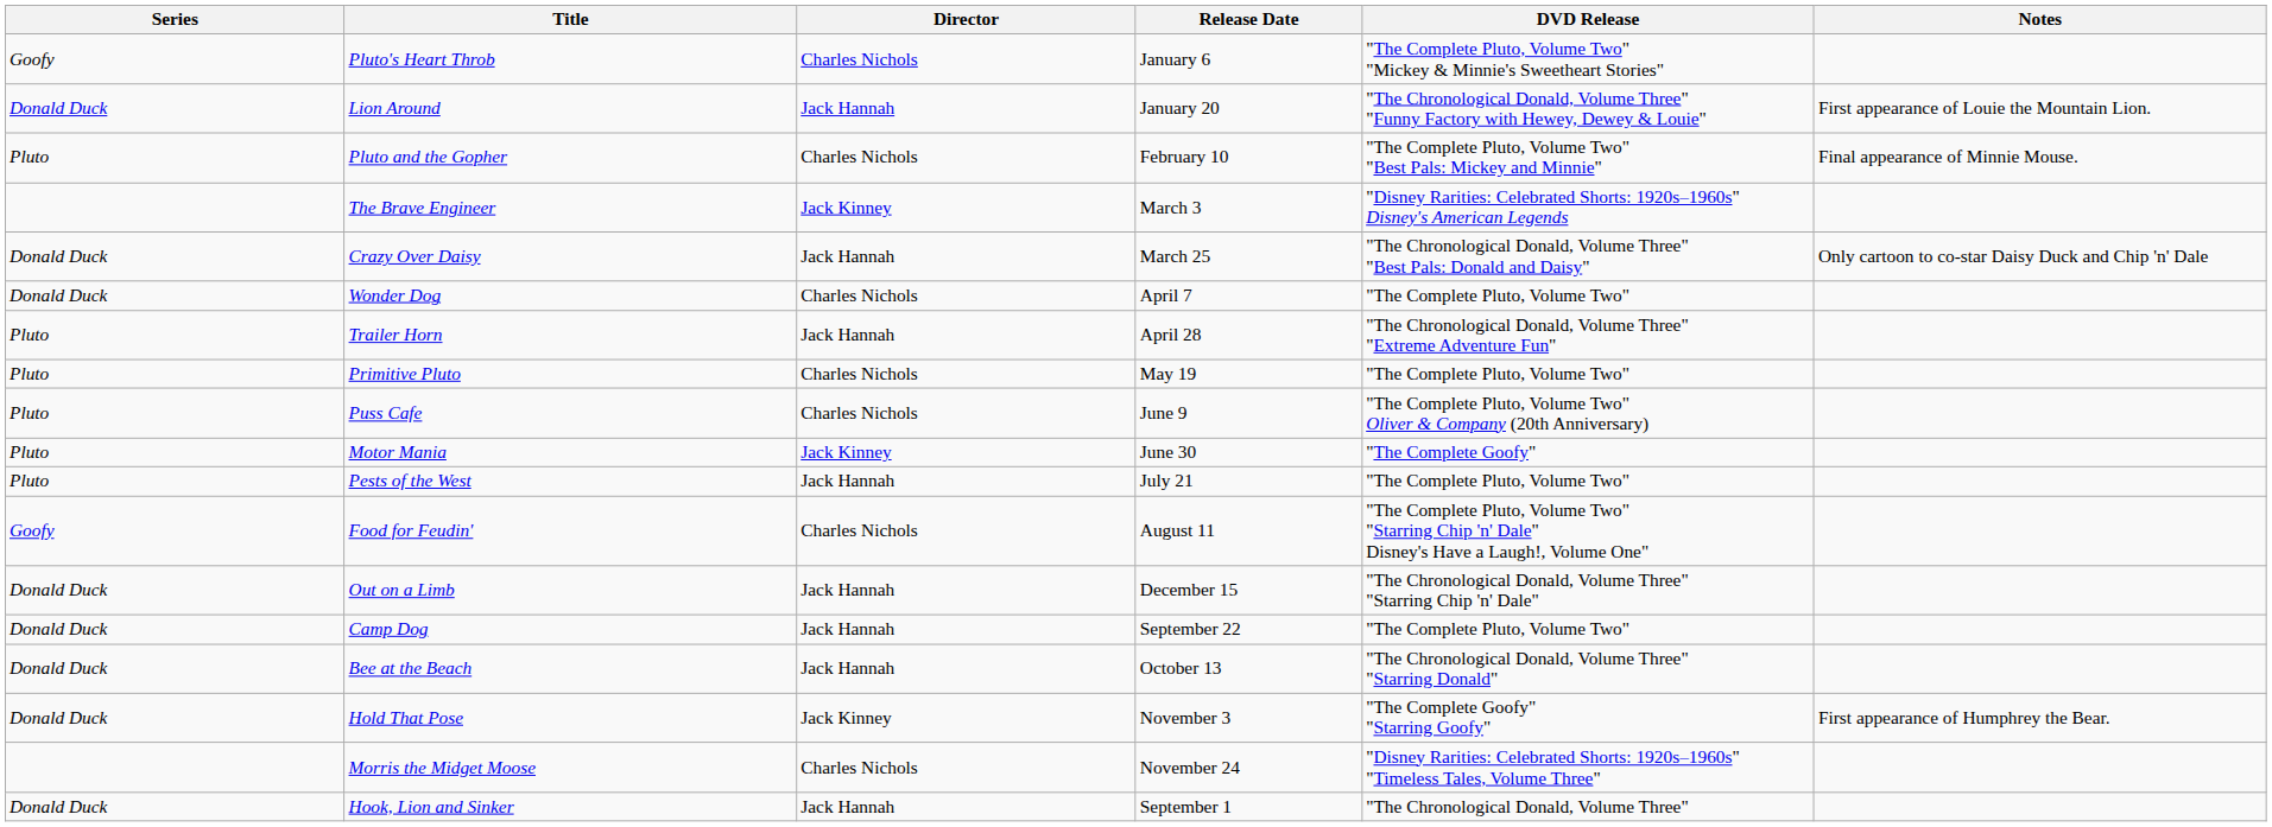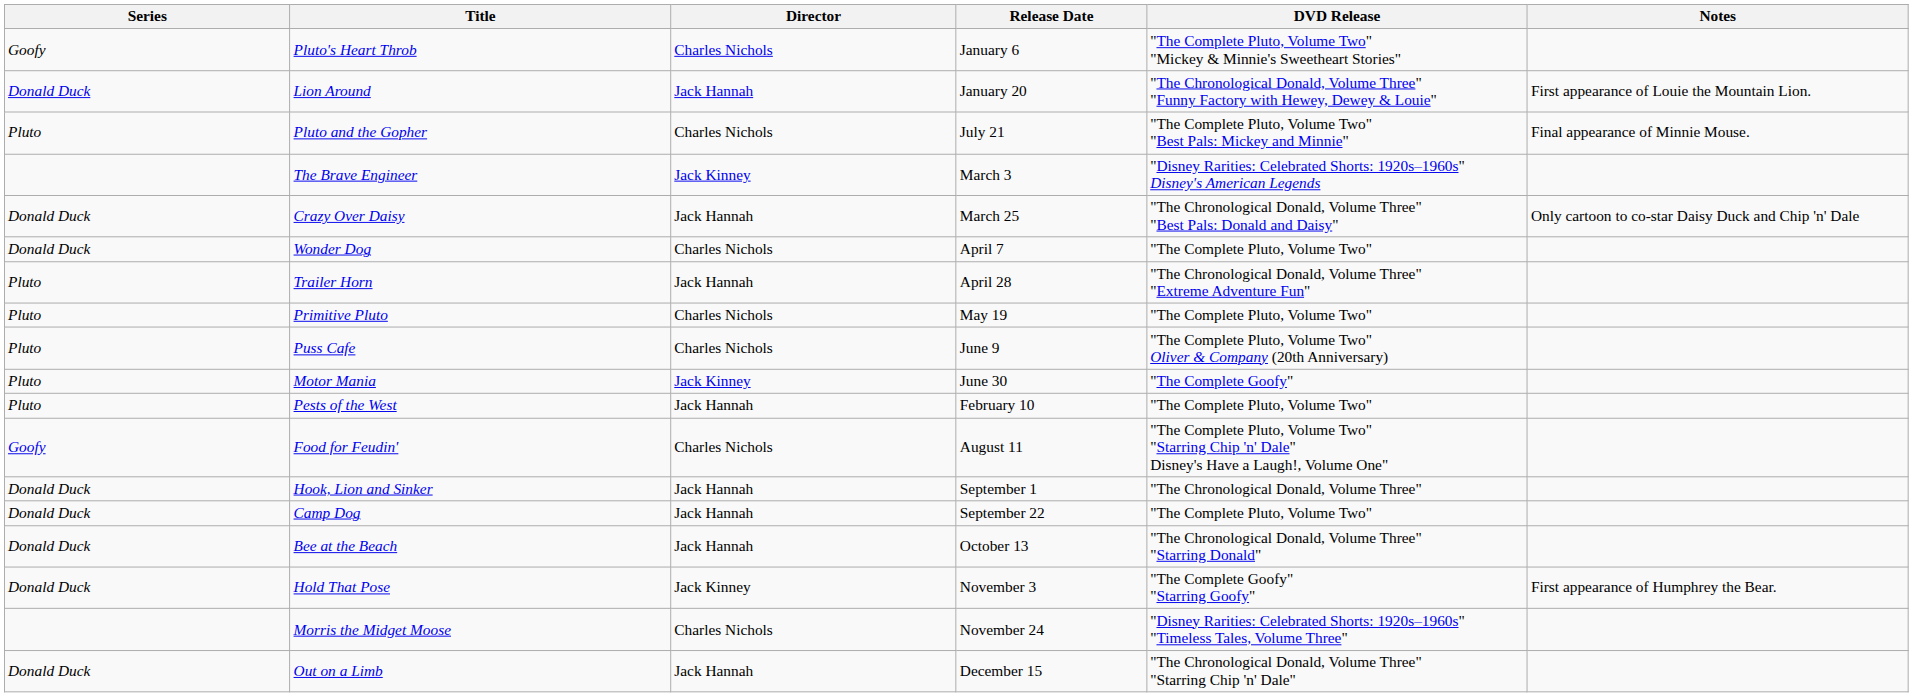Pluto and the Gopher | Release Date: February 10 -> July 21
Pests of the West | Release Date: July 21 -> February 10
rows swapped: Hook, Lion and Sinker <-> Out on a Limb
